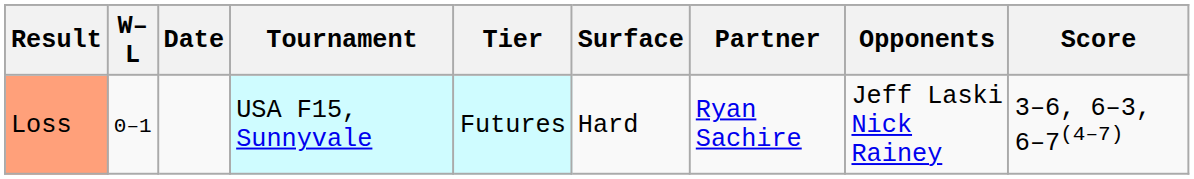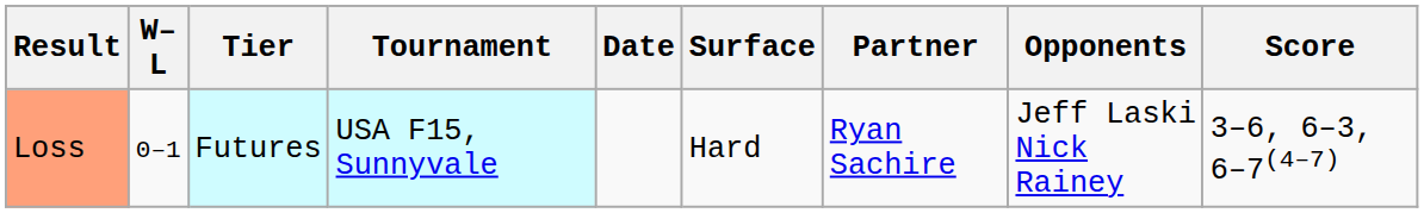columns swapped: Date <-> Tier
